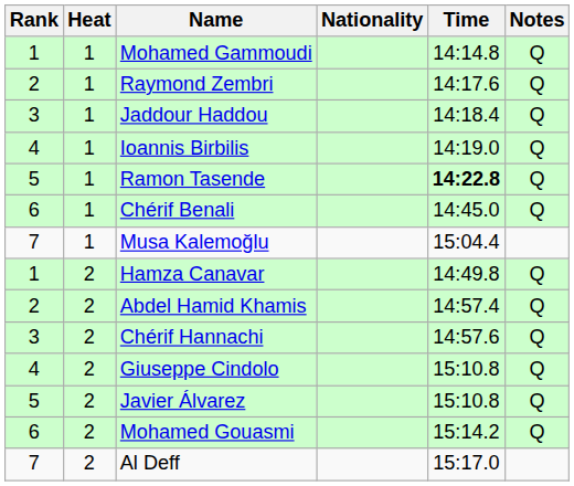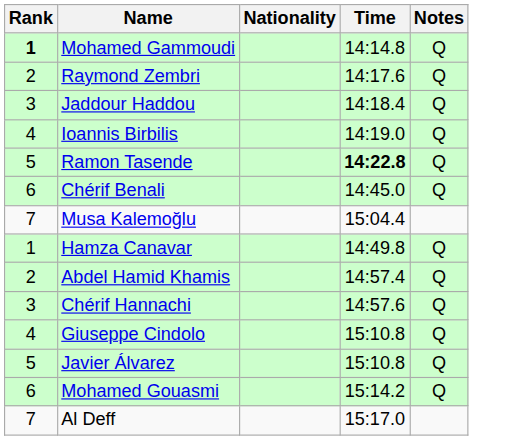- column: Heat | 1 | 1 | 1 | 1 | 1 | 1 | 1 | 2 | 2 | 2 | 2 | 2 | 2 | 2
Mohamed Gammoudi | Rank: normal -> bold
